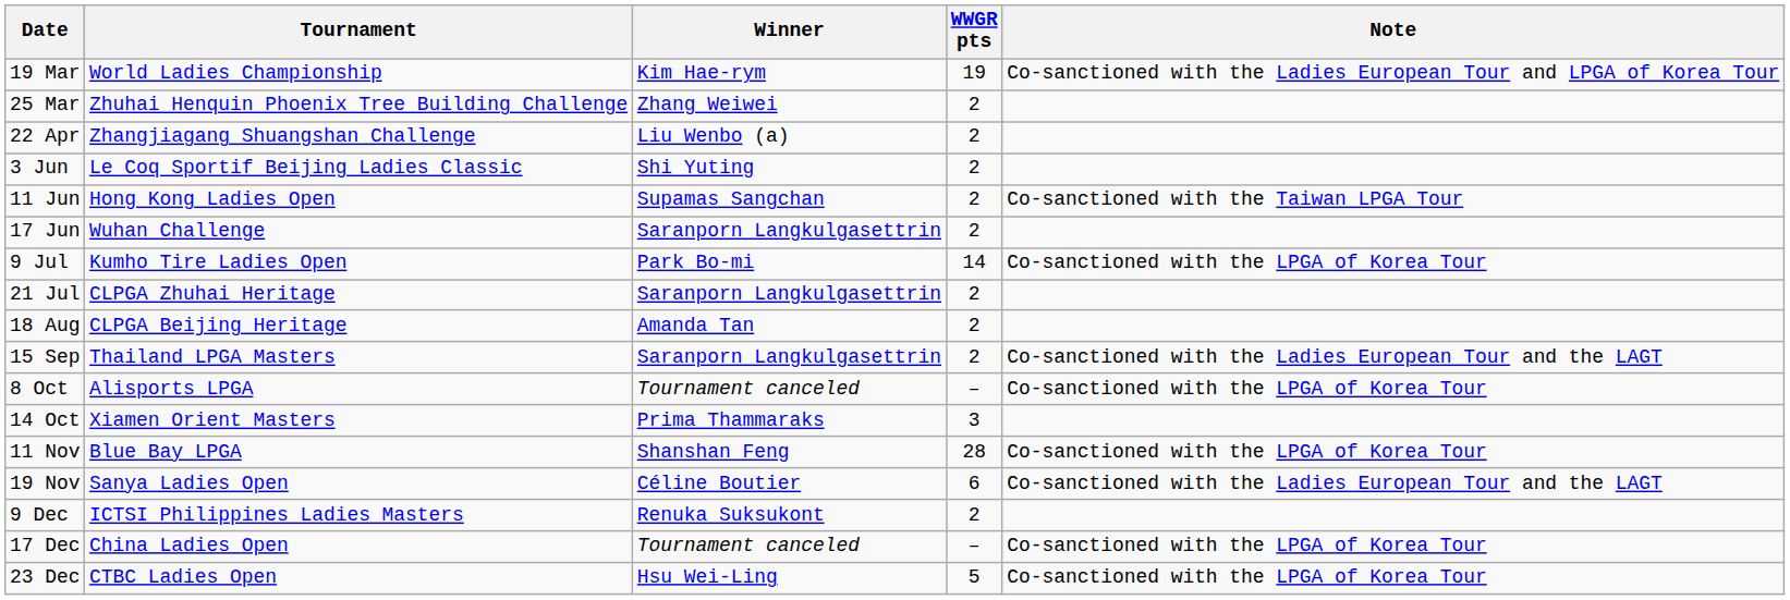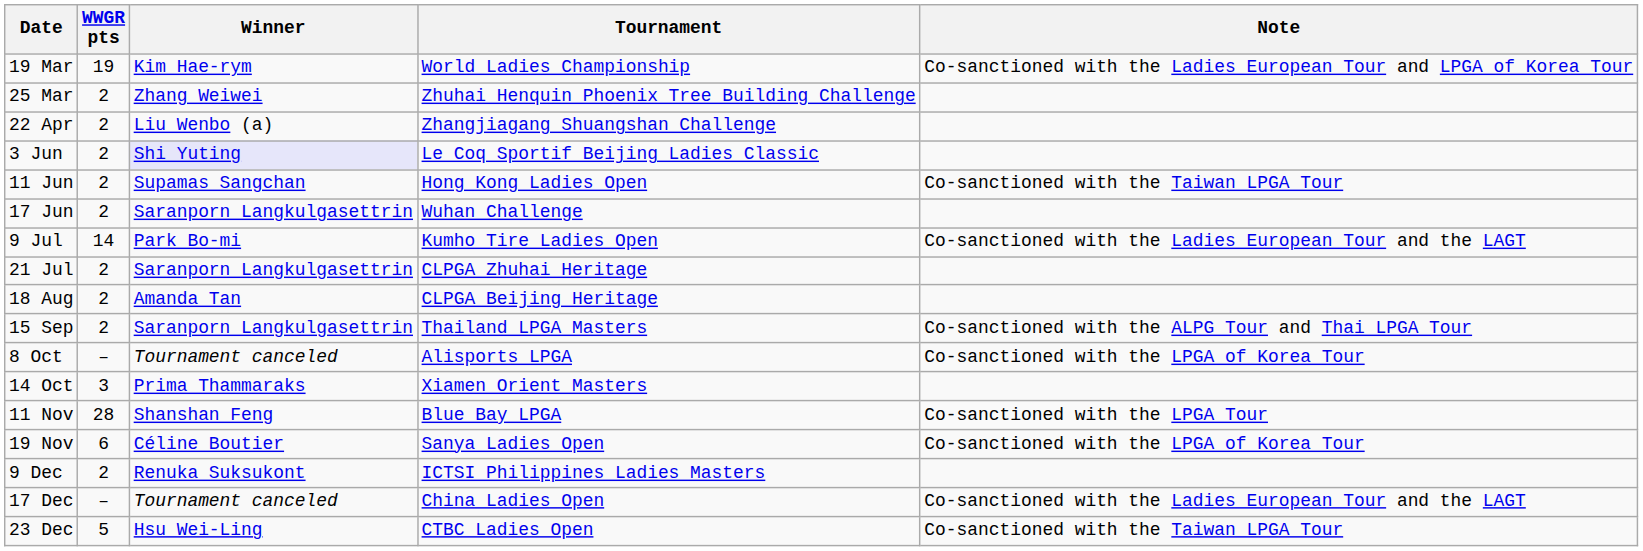columns swapped: Tournament <-> WWGR pts
3 Jun | Winner: no background -> lavender background
9 Jul | Note: Co-sanctioned with the LPGA of Korea Tour -> Co-sanctioned with the Ladies European Tour and the LAGT
15 Sep | Note: Co-sanctioned with the Ladies European Tour and the LAGT -> Co-sanctioned with the ALPG Tour and Thai LPGA Tour
11 Nov | Note: Co-sanctioned with the LPGA of Korea Tour -> Co-sanctioned with the LPGA Tour
19 Nov | Note: Co-sanctioned with the Ladies European Tour and the LAGT -> Co-sanctioned with the LPGA of Korea Tour
17 Dec | Note: Co-sanctioned with the LPGA of Korea Tour -> Co-sanctioned with the Ladies European Tour and the LAGT
23 Dec | Note: Co-sanctioned with the LPGA of Korea Tour -> Co-sanctioned with the Taiwan LPGA Tour
